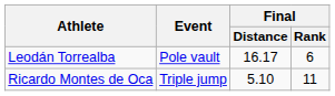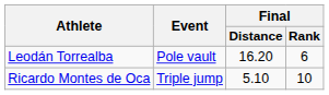Leodán Torrealba | Final / Distance: 16.17 -> 16.20
Ricardo Montes de Oca | Final / Rank: 11 -> 10
